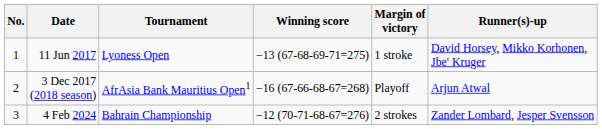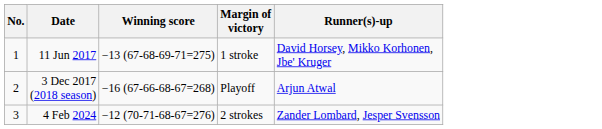- column: Tournament | Lyoness Open | AfrAsia Bank Mauritius Open1 | Bahrain Championship
